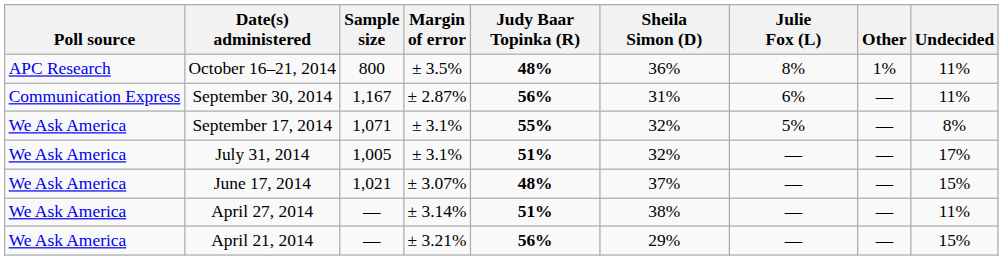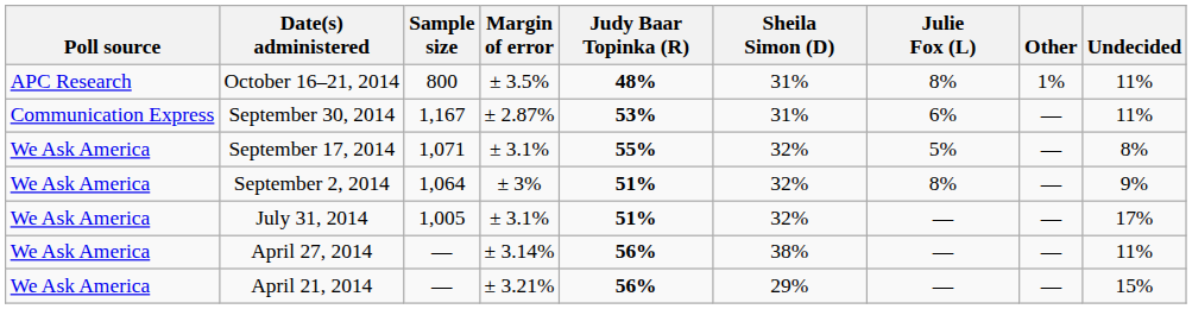October 16–21, 2014 | Sheila Simon (D): 36% -> 31%
September 30, 2014 | Judy Baar Topinka (R): 56% -> 53%
+ row: We Ask America | September 2, 2014 | 1,064 | ± 3% | 51% | 32% | 8% | — | 9%
- row: We Ask America | June 17, 2014 | 1,021 | ± 3.07% | 48% | 37% | — | — | 15%
April 27, 2014 | Judy Baar Topinka (R): 51% -> 56%
